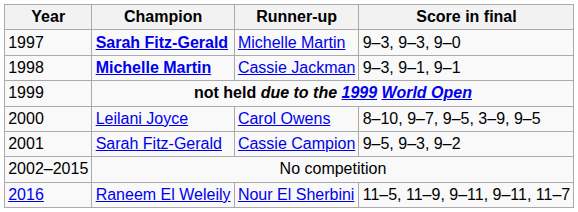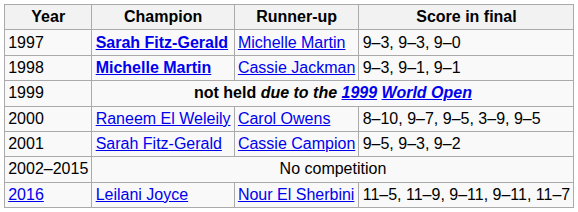Carol Owens | Champion: Leilani Joyce -> Raneem El Weleily
Nour El Sherbini | Champion: Raneem El Weleily -> Leilani Joyce
